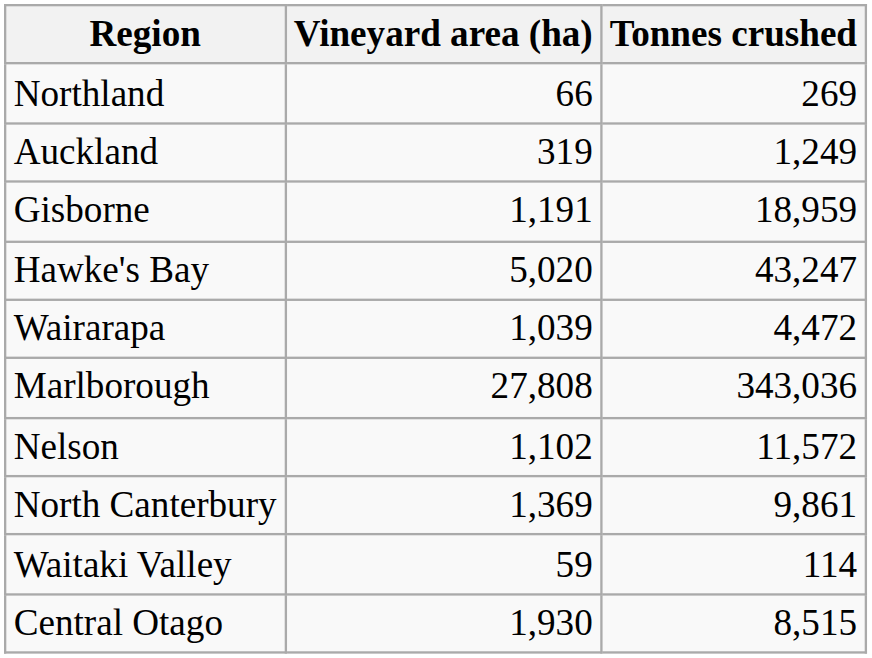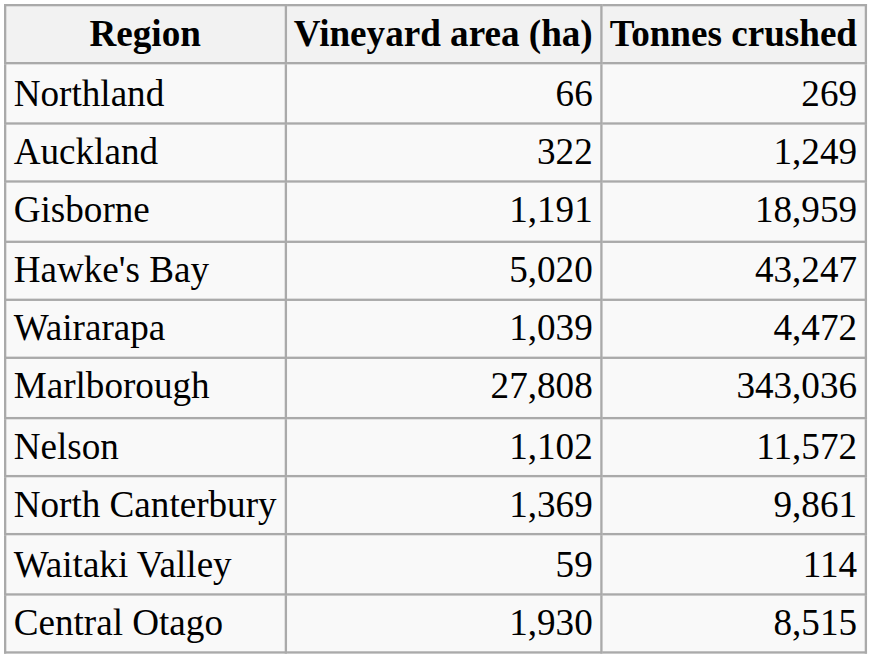Auckland | Vineyard area (ha): 319 -> 322
